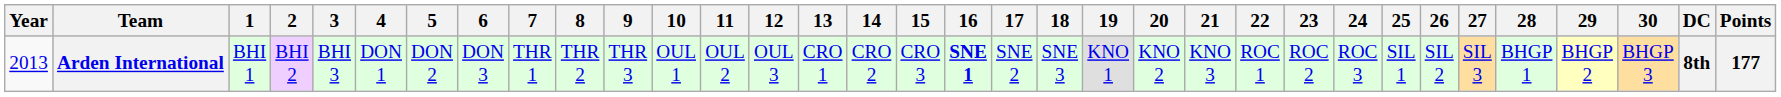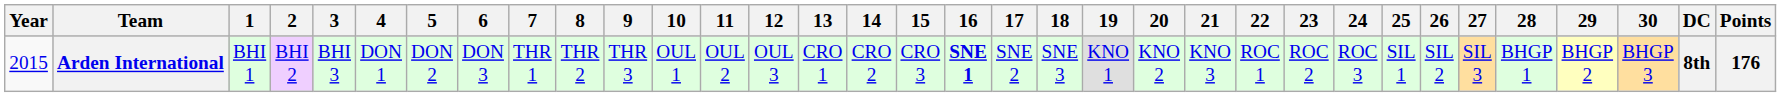Arden International | Year: 2013 -> 2015
Arden International | Points: 177 -> 176
